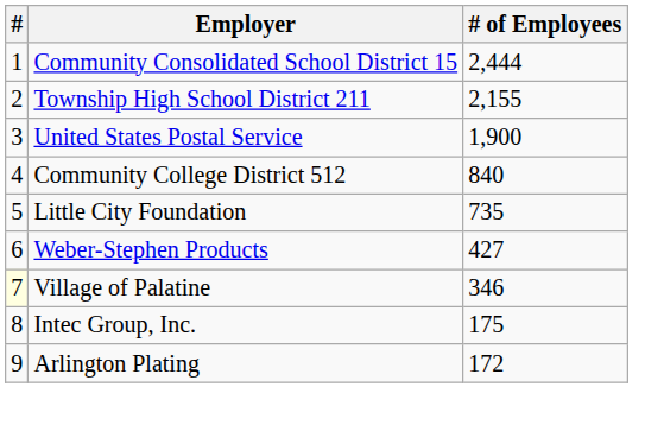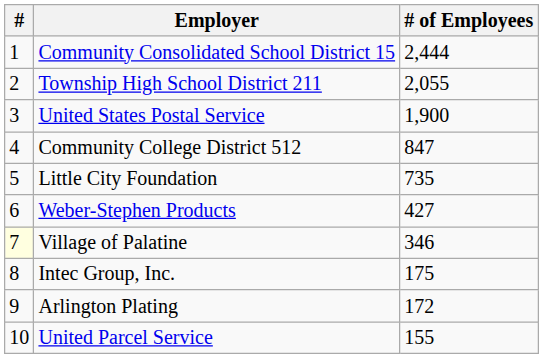Township High School District 211 | # of Employees: 2,155 -> 2,055
Community College District 512 | # of Employees: 840 -> 847
+ row: 10 | United Parcel Service | 155
